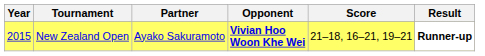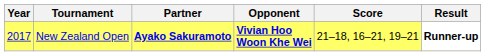New Zealand Open | Year: 2015 -> 2017
New Zealand Open | Partner: normal -> bold
